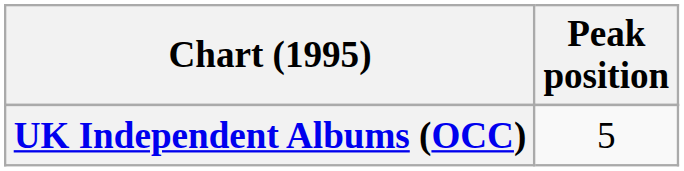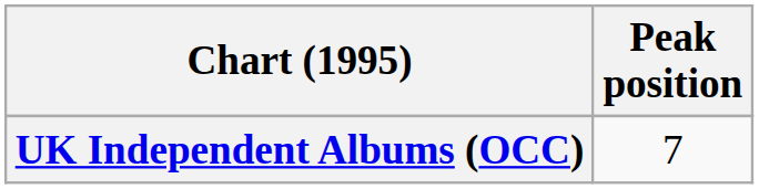UK Independent Albums (OCC) | Peak position: 5 -> 7
